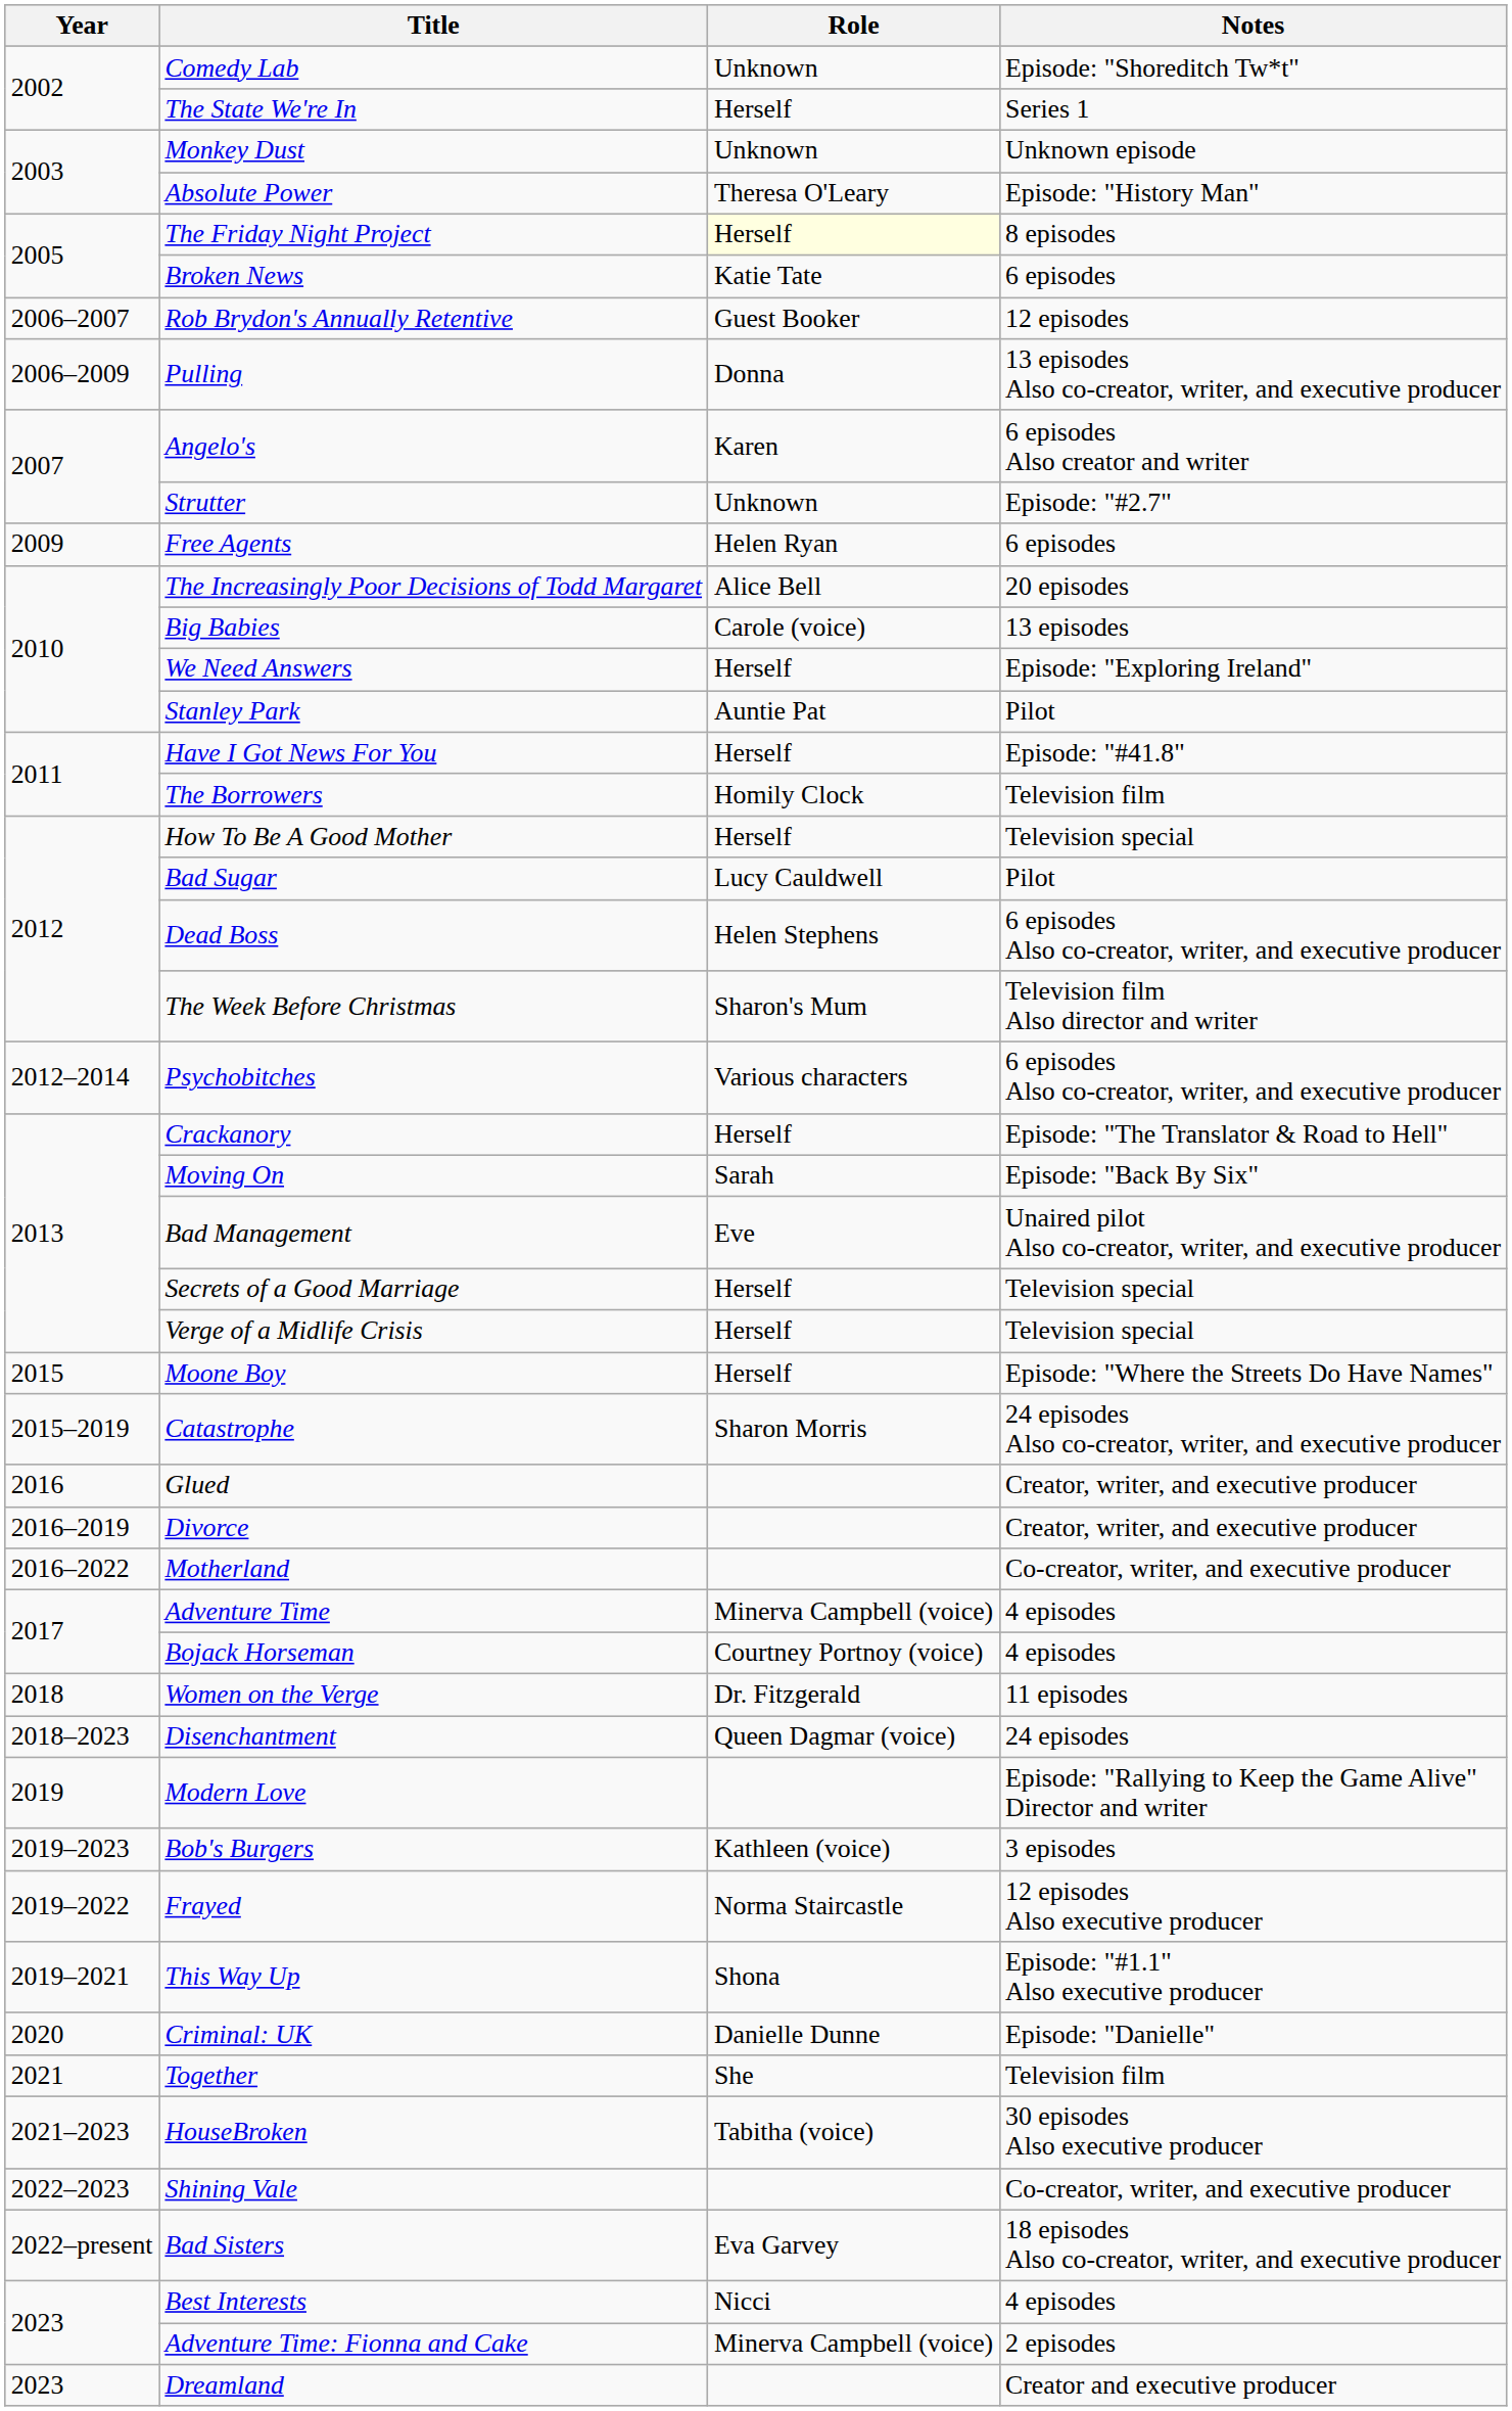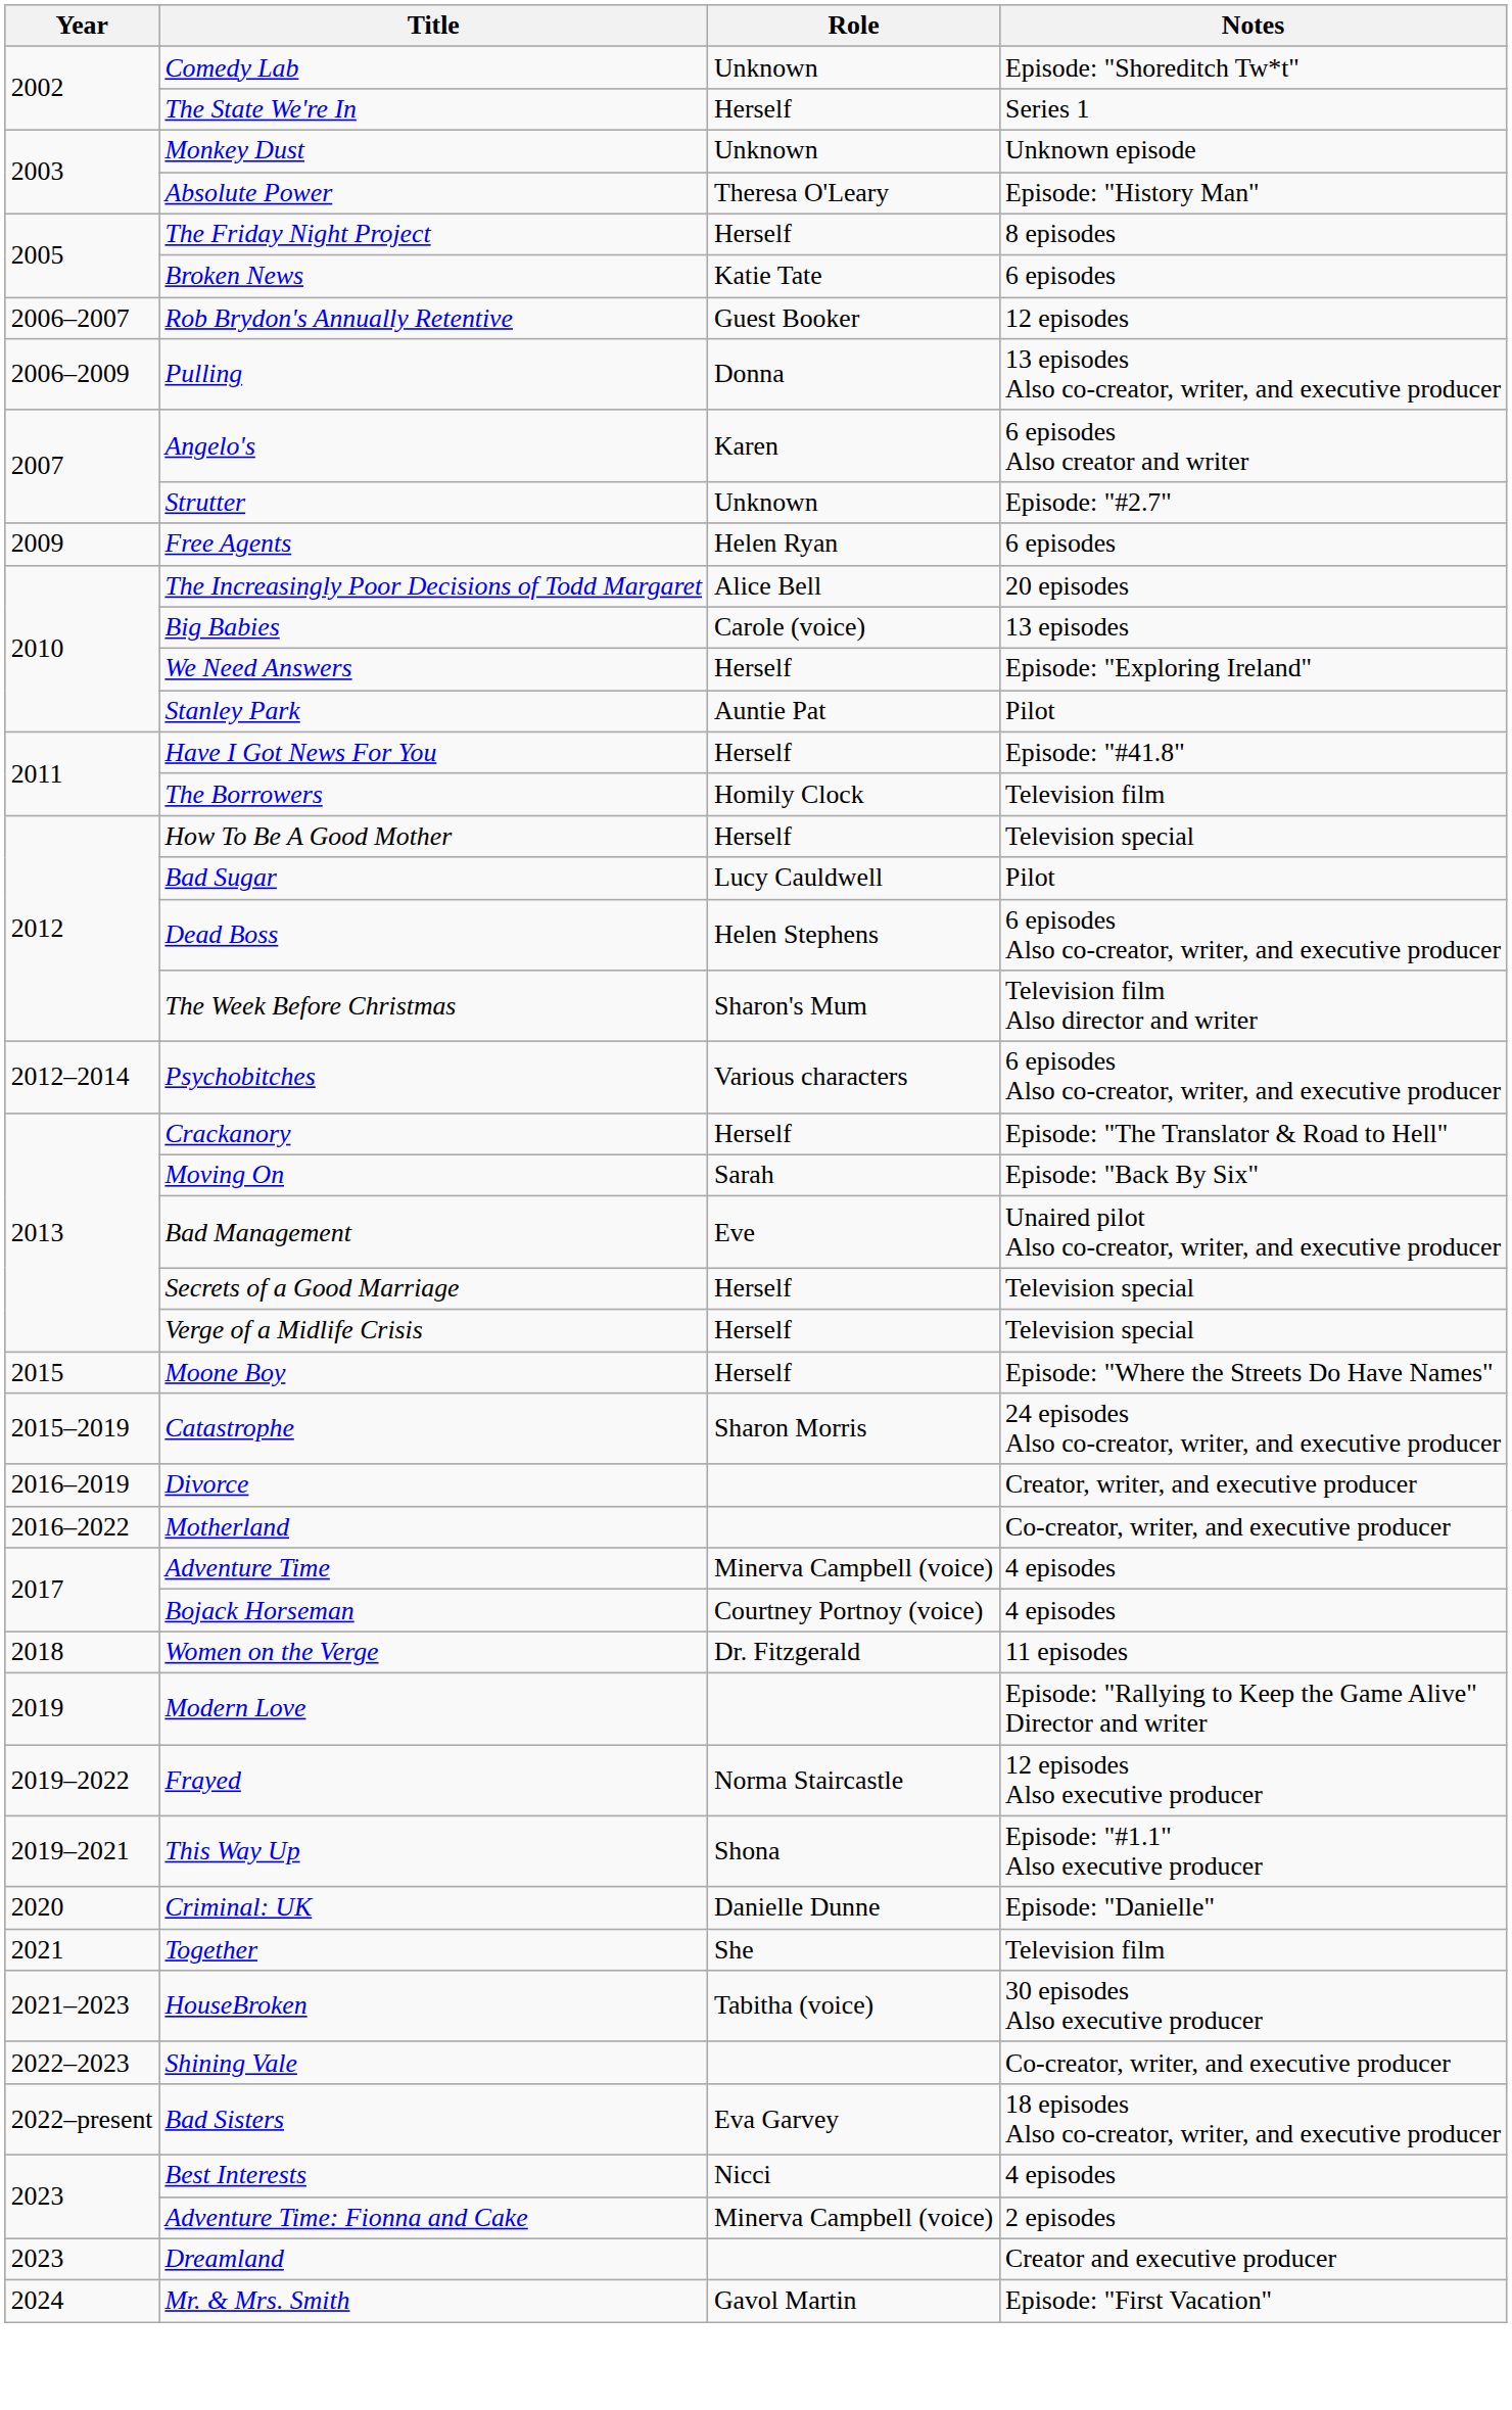The Friday Night Project | Role: lightyellow background -> no background
- row: 2016 | Glued | Creator, writer, and executive producer
- row: 2018–2023 | Disenchantment | Queen Dagmar (voice) | 24 episodes
- row: 2019–2023 | Bob's Burgers | Kathleen (voice) | 3 episodes
+ row: 2024 | Mr. & Mrs. Smith | Gavol Martin | Episode: "First Vacation"
